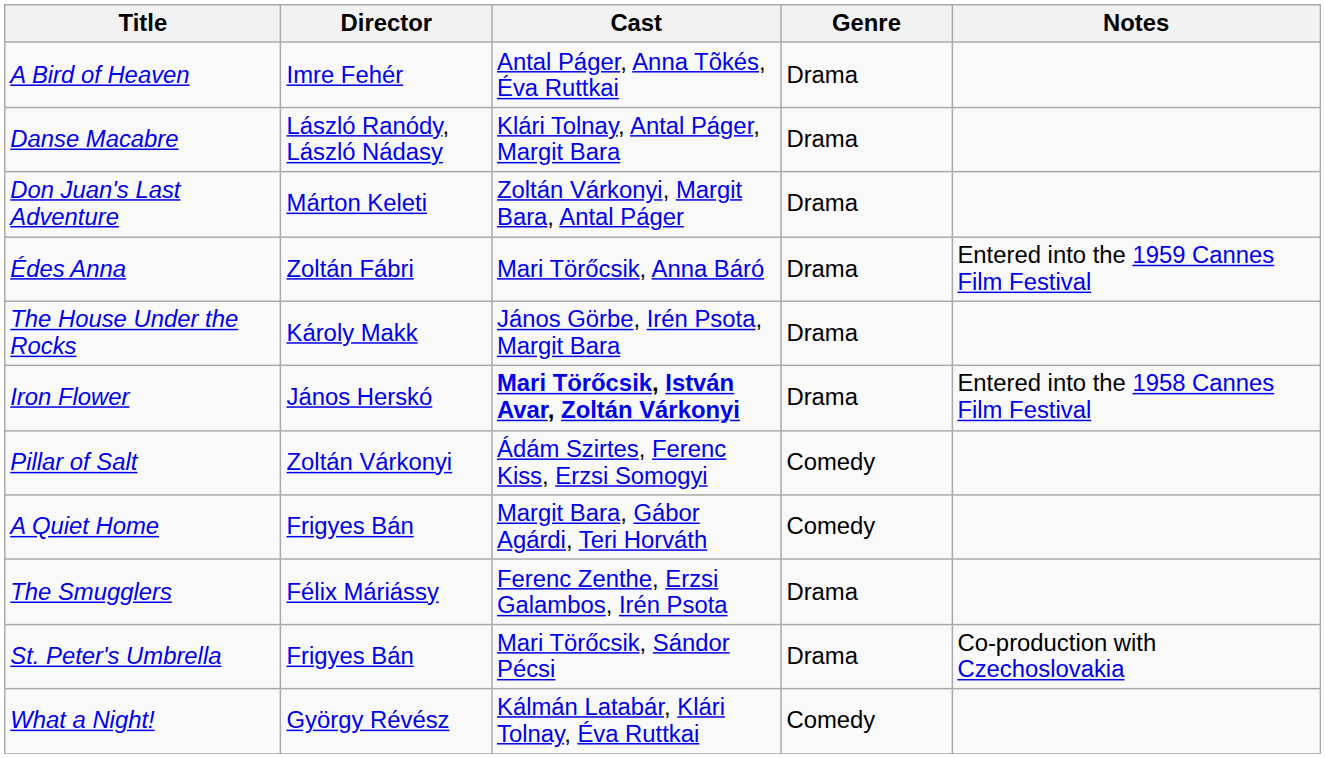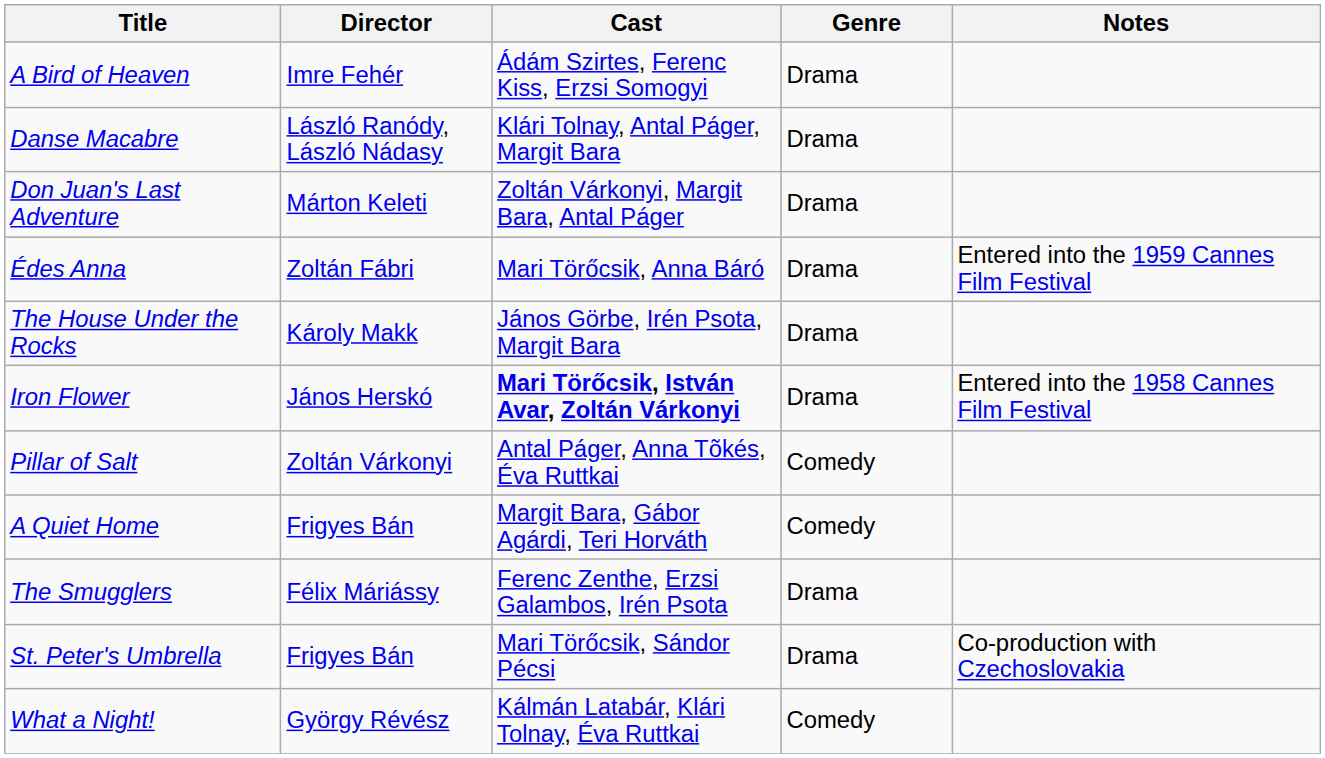A Bird of Heaven | Cast: Antal Páger, Anna Tõkés, Éva Ruttkai -> Ádám Szirtes, Ferenc Kiss, Erzsi Somogyi
Pillar of Salt | Cast: Ádám Szirtes, Ferenc Kiss, Erzsi Somogyi -> Antal Páger, Anna Tõkés, Éva Ruttkai
